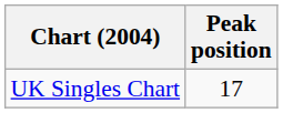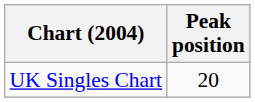UK Singles Chart | Peak position: 17 -> 20
